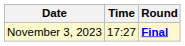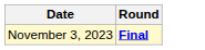- column: Time | 17:27
